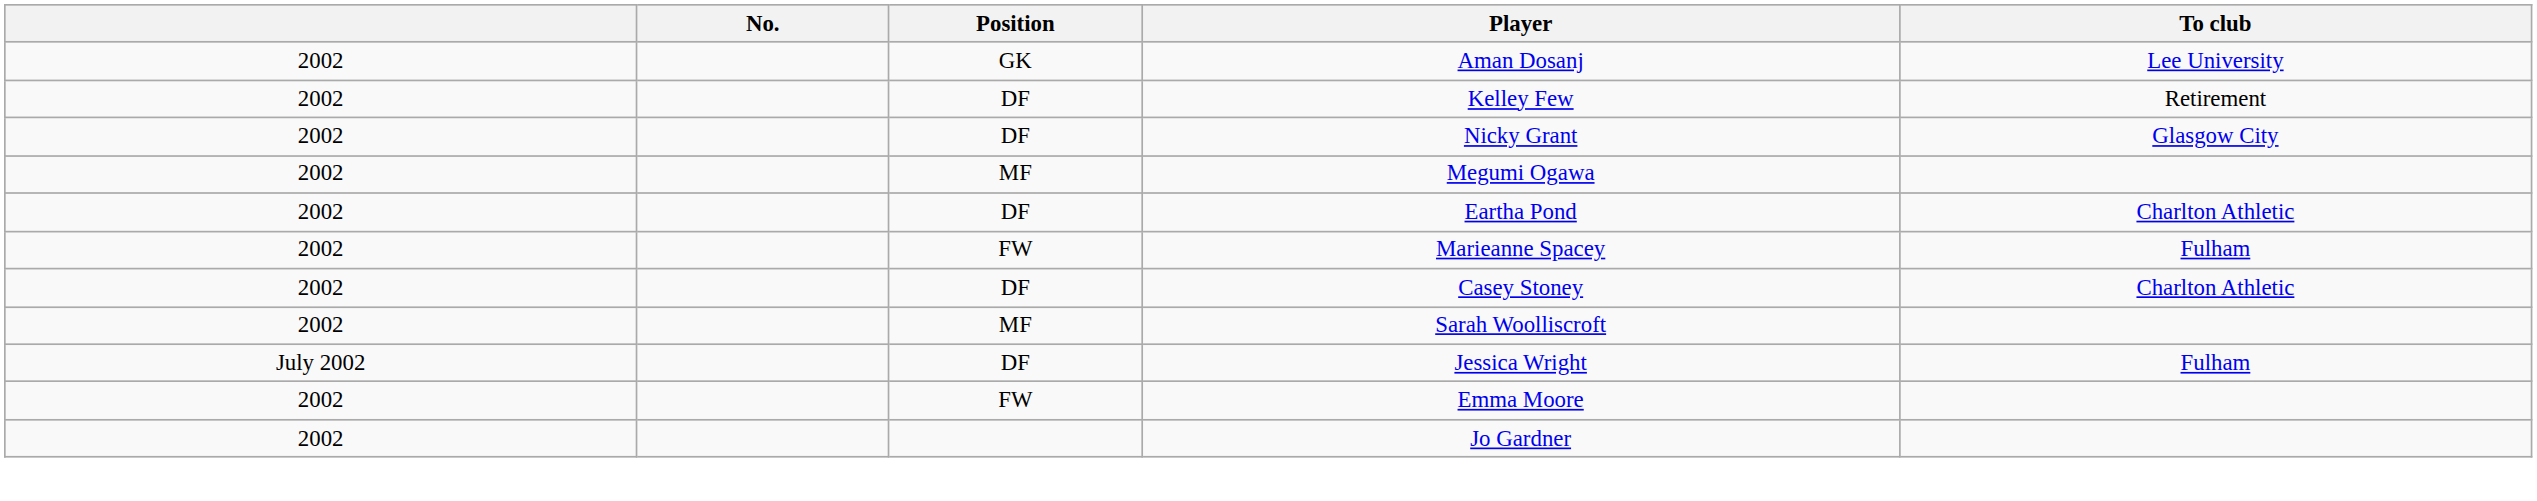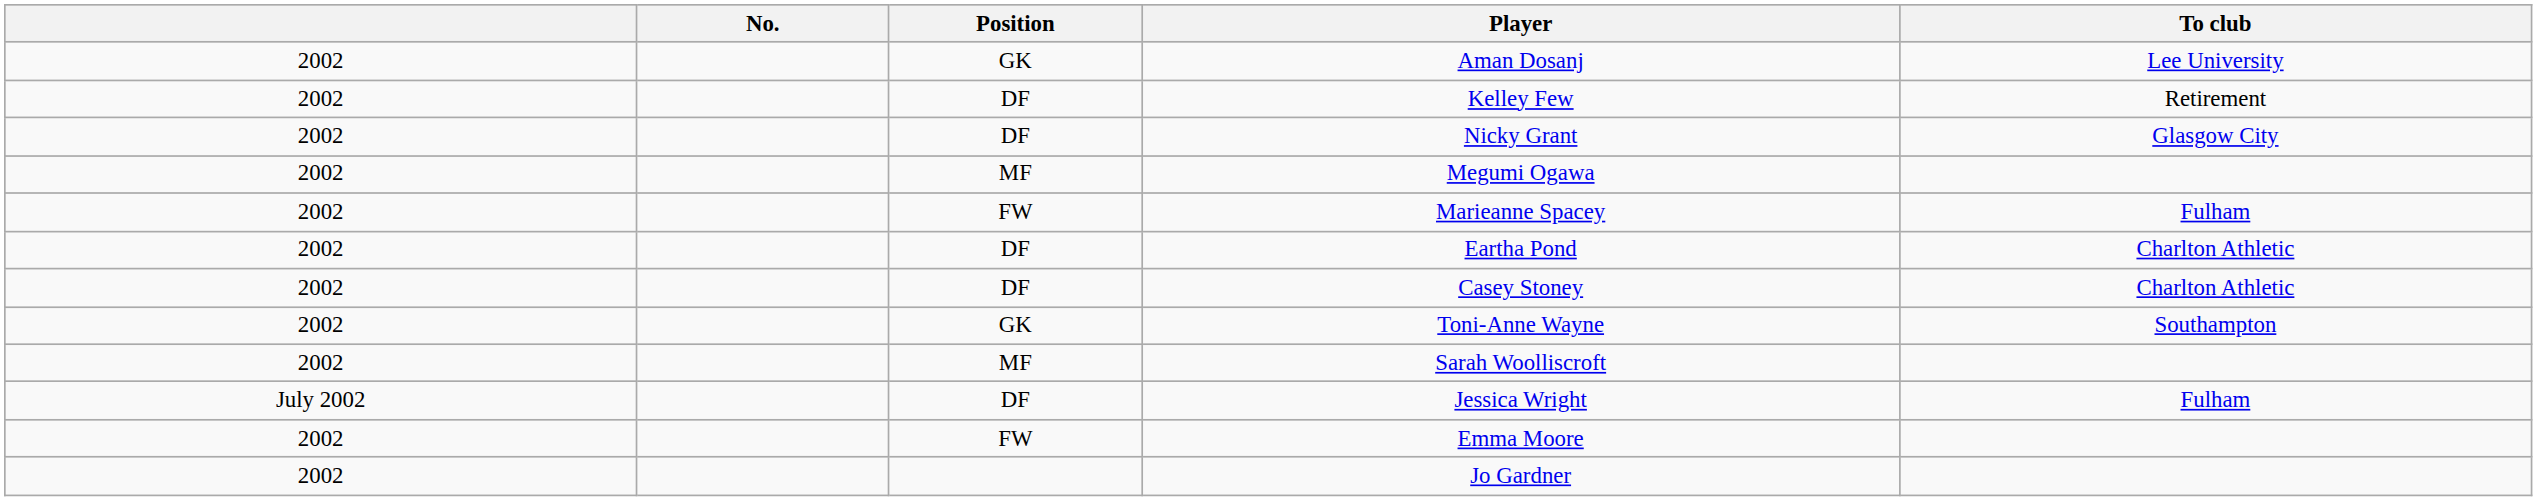rows swapped: Eartha Pond <-> Marieanne Spacey
+ row: 2002 | GK | Toni-Anne Wayne | Southampton
